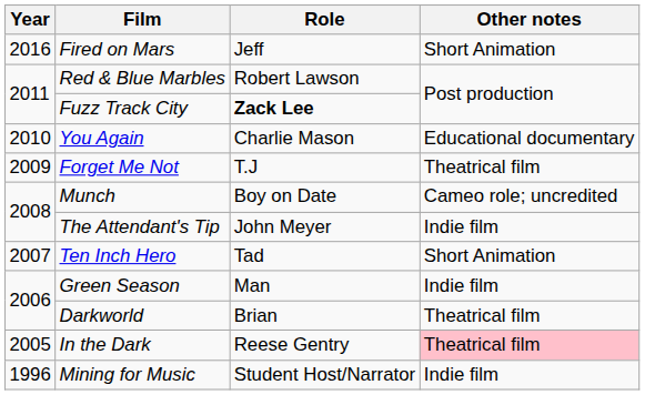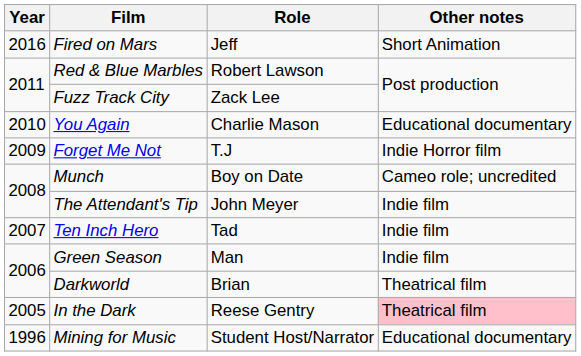Fuzz Track City | Role: bold -> normal
Forget Me Not | Other notes: Theatrical film -> Indie Horror film
Ten Inch Hero | Other notes: Short Animation -> Indie film
Mining for Music | Other notes: Indie film -> Educational documentary
